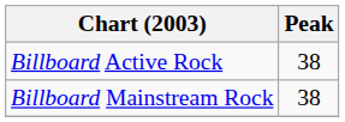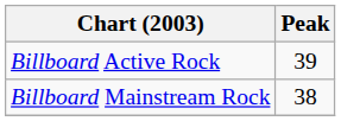Billboard Active Rock | Peak: 38 -> 39
